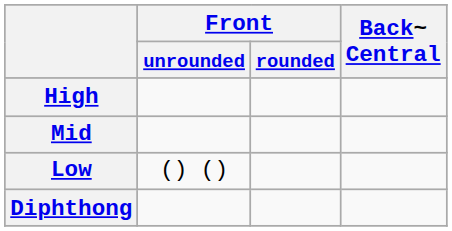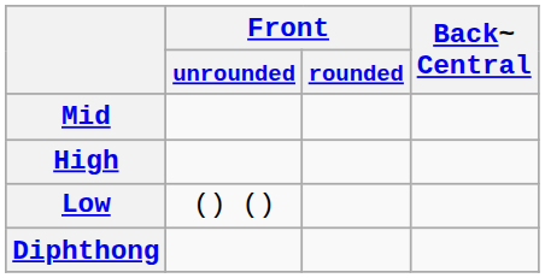rows swapped: High <-> Mid
